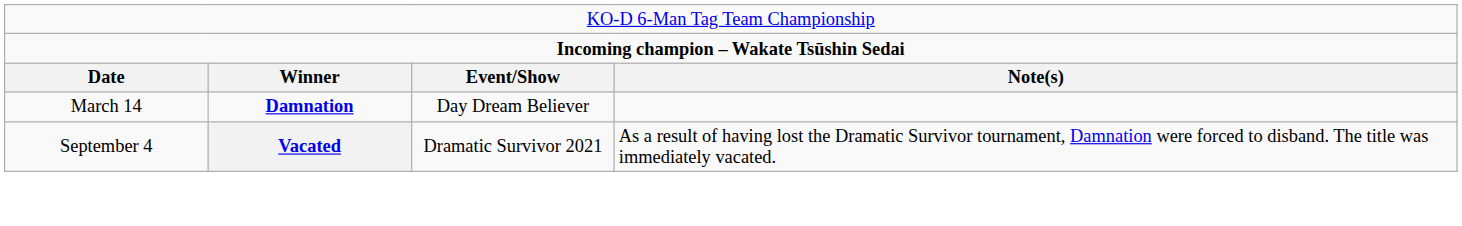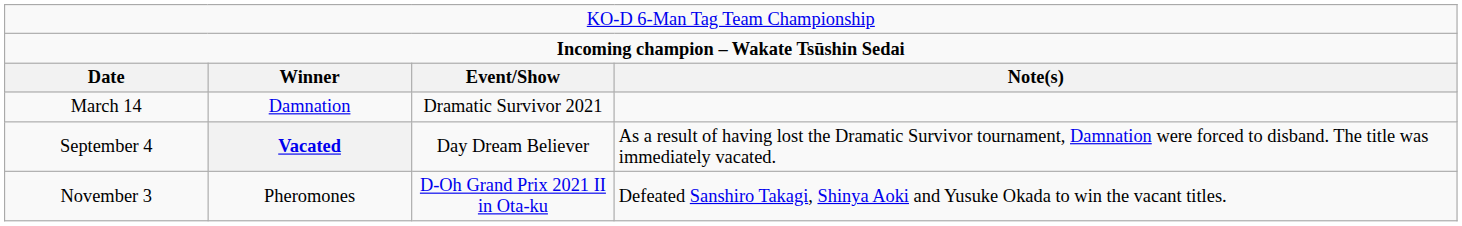March 14 | column 2: bold -> normal
March 14 | column 3: Day Dream Believer -> Dramatic Survivor 2021
September 4 | column 3: Dramatic Survivor 2021 -> Day Dream Believer
+ row: November 3 | Pheromones | D-Oh Grand Prix 2021 II in Ota-ku | Defeated Sanshiro Takagi, Shinya Aoki and Yusuke Okada to win the vacant titles.
